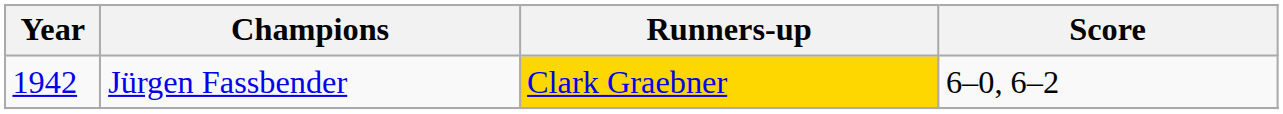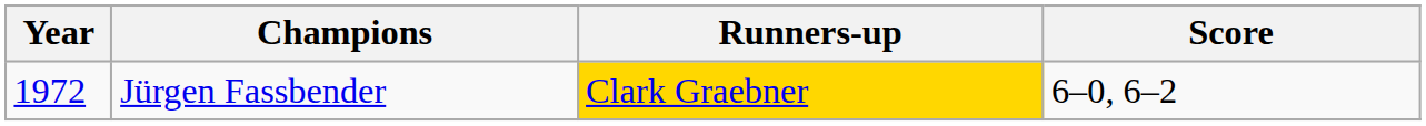Jürgen Fassbender | Year: 1942 -> 1972
